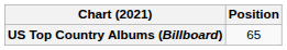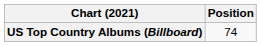US Top Country Albums (Billboard) | Position: 65 -> 74
